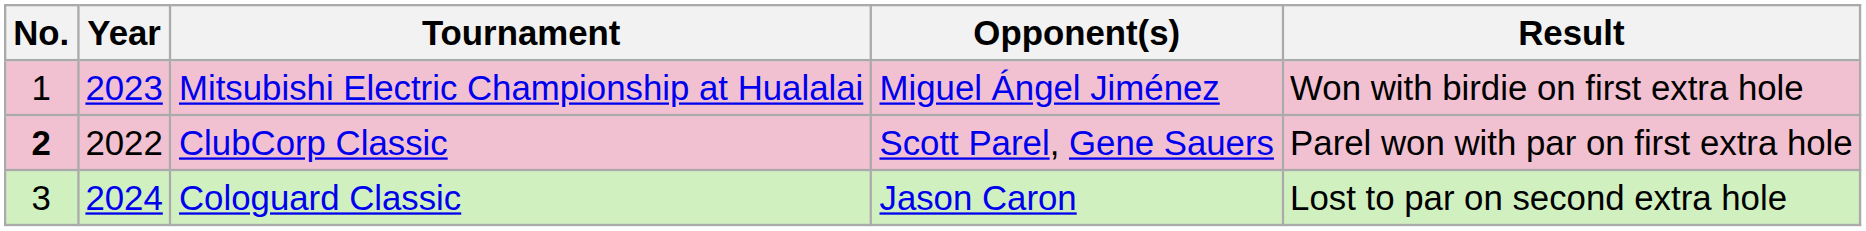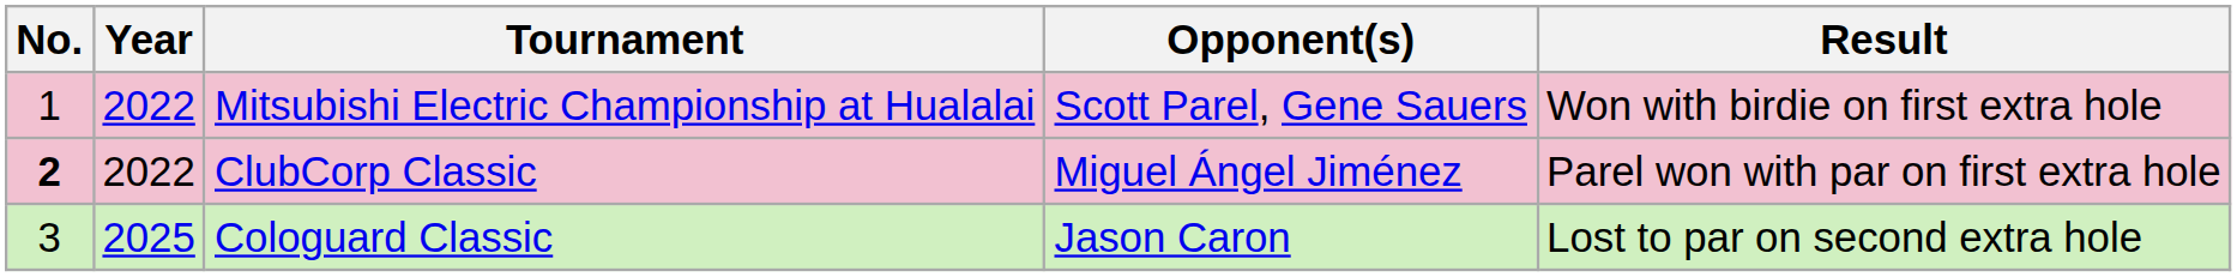Mitsubishi Electric Championship at Hualalai | Year: 2023 -> 2022
Mitsubishi Electric Championship at Hualalai | Opponent(s): Miguel Ángel Jiménez -> Scott Parel, Gene Sauers
ClubCorp Classic | Opponent(s): Scott Parel, Gene Sauers -> Miguel Ángel Jiménez
Cologuard Classic | Year: 2024 -> 2025
